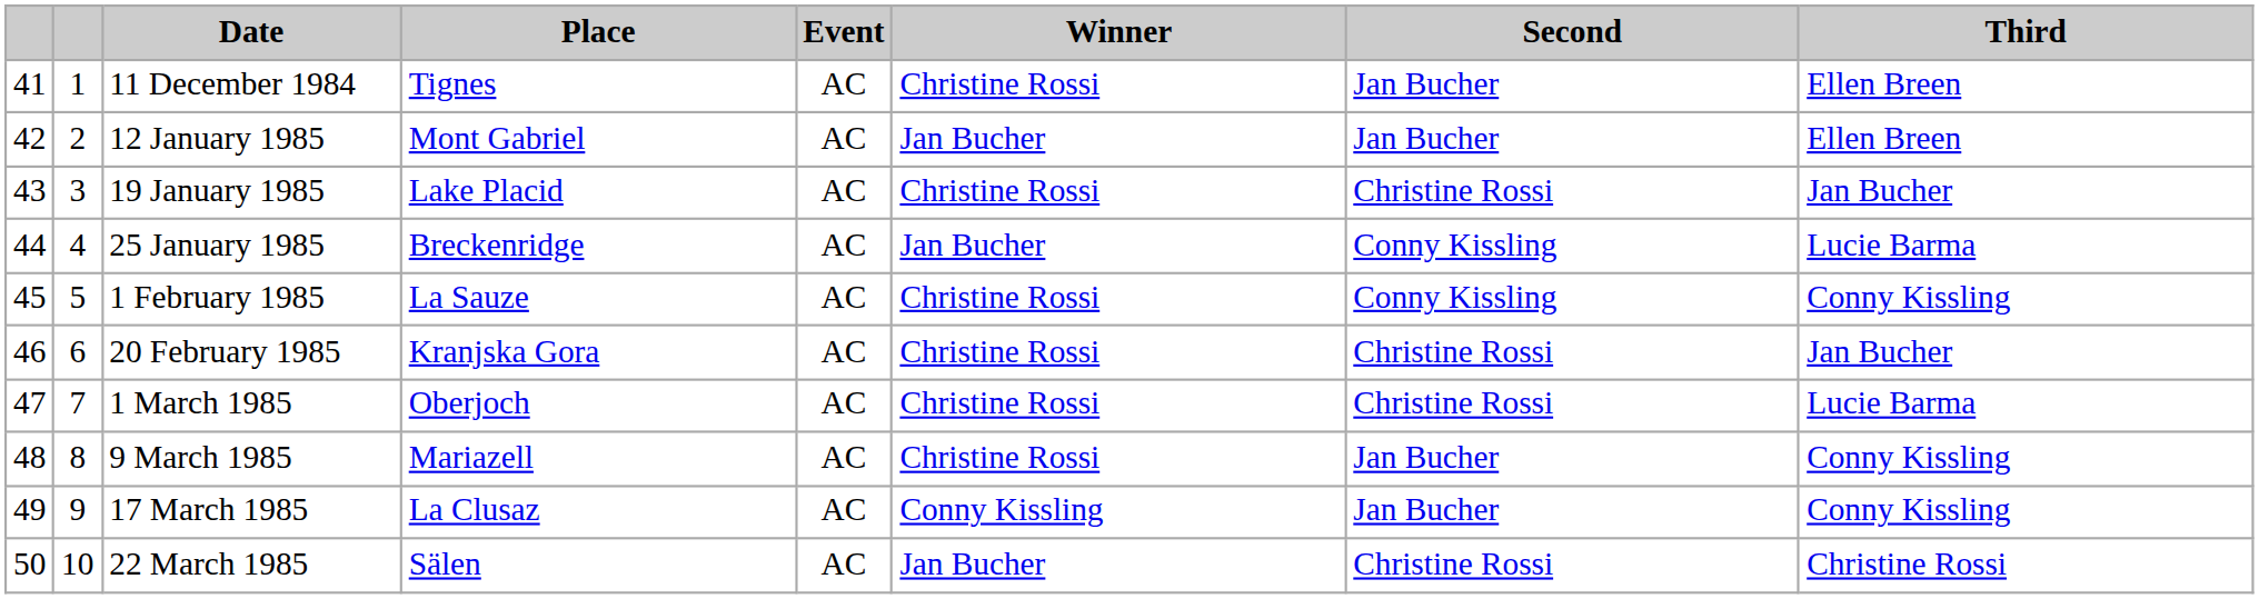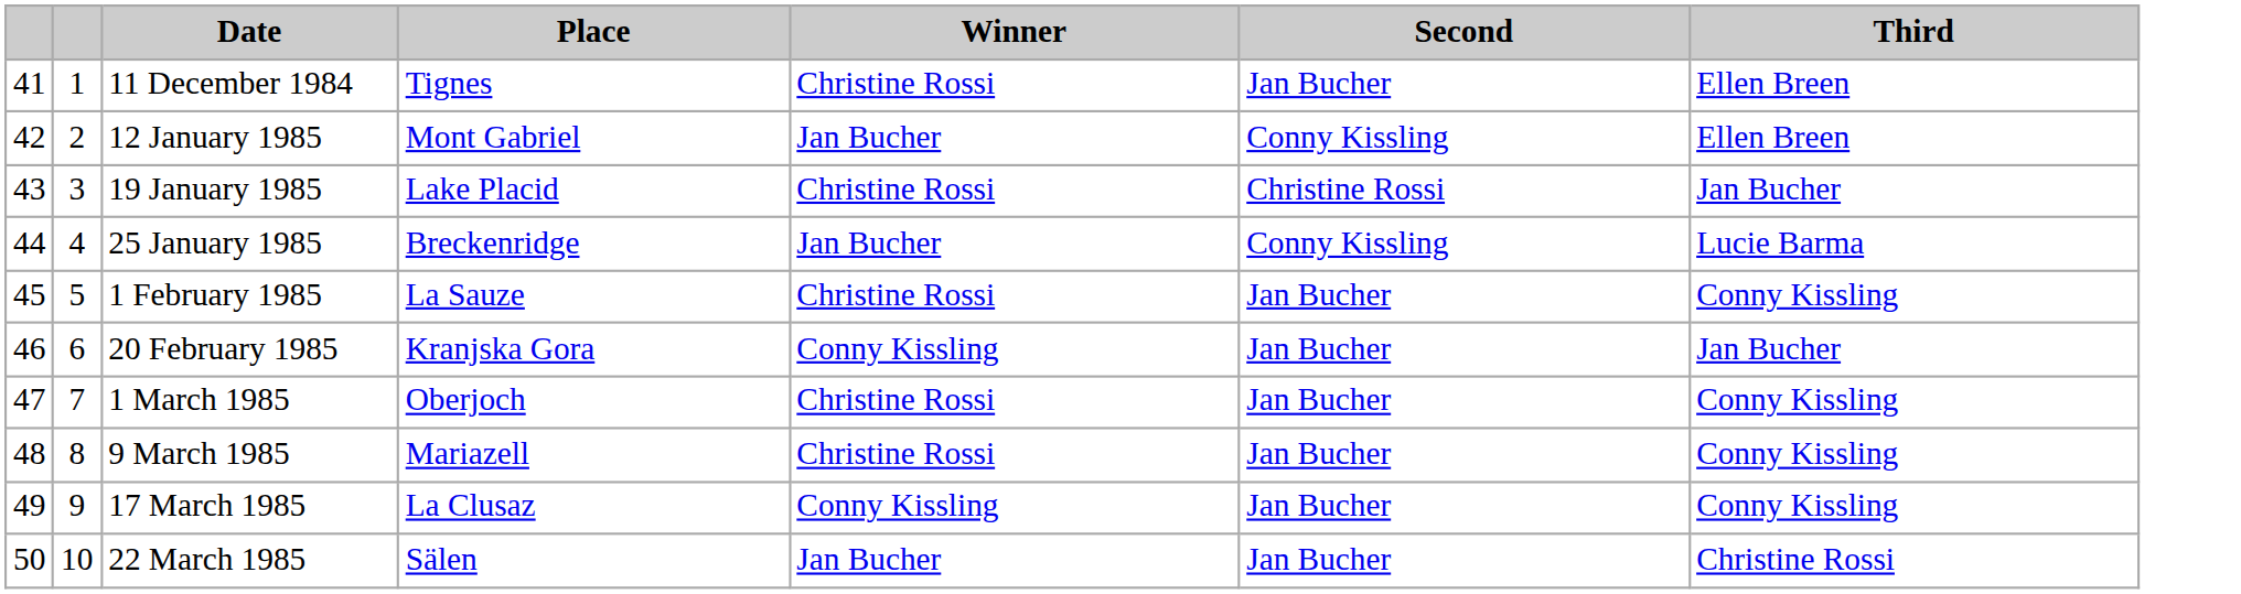- column: Event | AC | AC | AC | AC | AC | AC | AC | AC | AC | AC
12 January 1985 | Second: Jan Bucher -> Conny Kissling
1 February 1985 | Second: Conny Kissling -> Jan Bucher
20 February 1985 | Winner: Christine Rossi -> Conny Kissling
20 February 1985 | Second: Christine Rossi -> Jan Bucher
1 March 1985 | Second: Christine Rossi -> Jan Bucher
1 March 1985 | Third: Lucie Barma -> Conny Kissling
22 March 1985 | Second: Christine Rossi -> Jan Bucher
